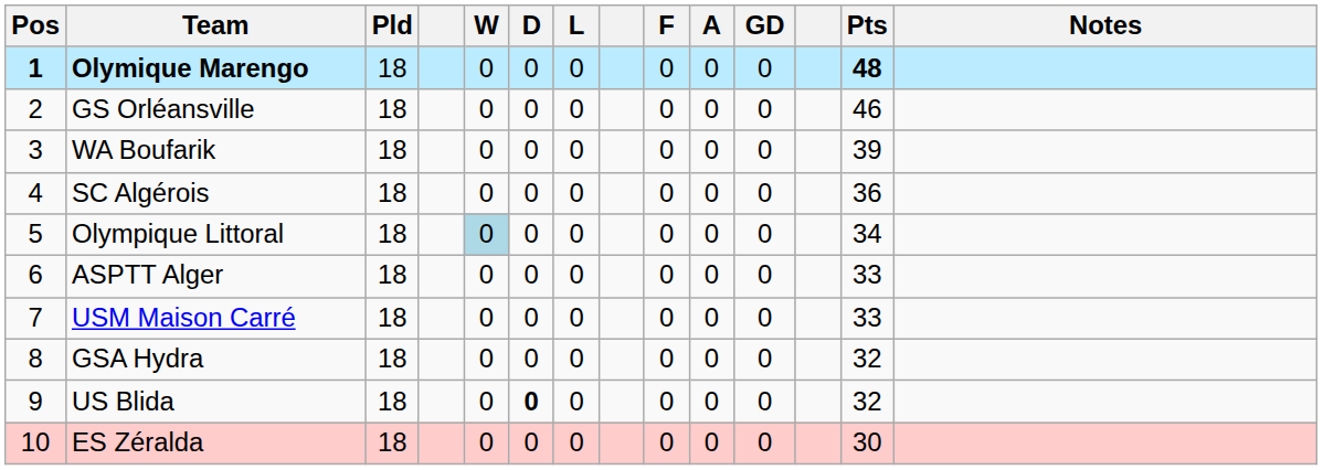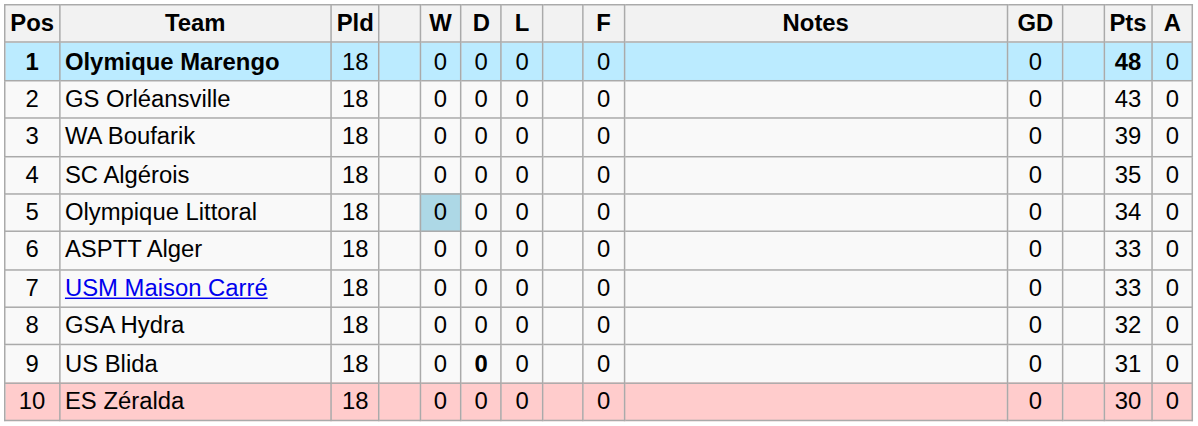columns swapped: A <-> Notes
GS Orléansville | Pts: 46 -> 43
SC Algérois | Pts: 36 -> 35
US Blida | Pts: 32 -> 31
